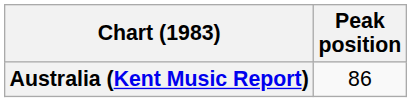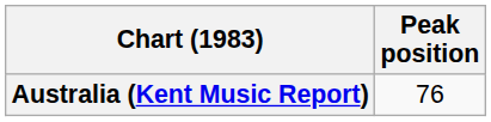Australia (Kent Music Report) | Peak position: 86 -> 76
